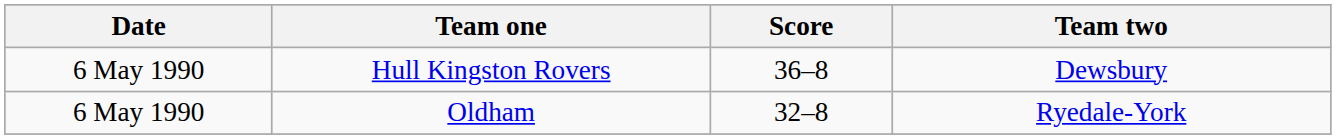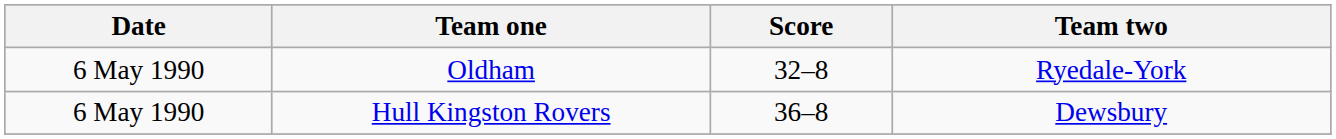rows swapped: Hull Kingston Rovers <-> Oldham
